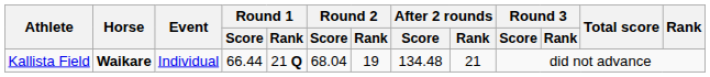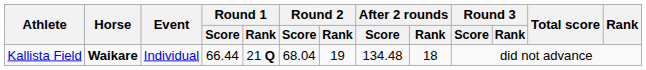Kallista Field | After 2 rounds / Rank: 21 -> 18
